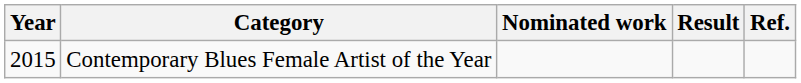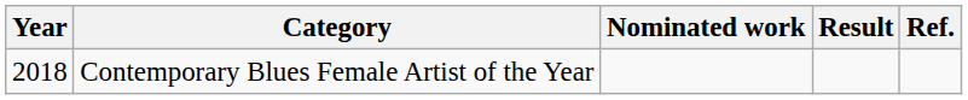Contemporary Blues Female Artist of the Year | Year: 2015 -> 2018
